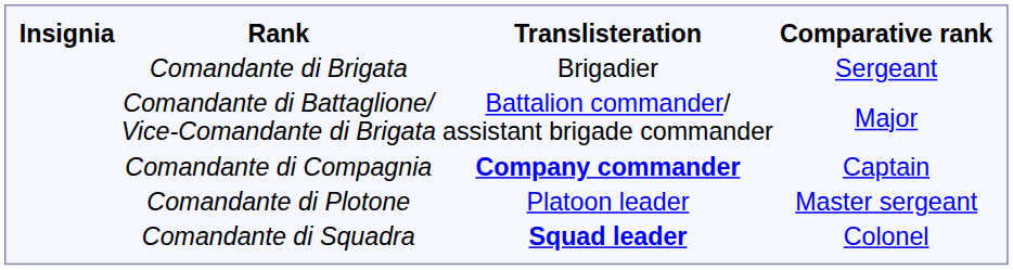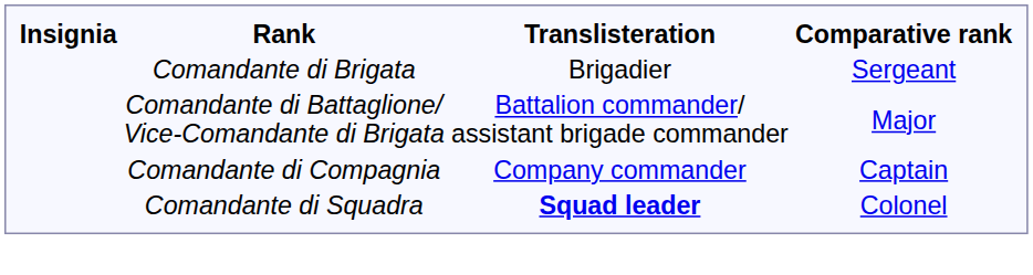Comandante di Compagnia | Translisteration: bold -> normal
- row: Comandante di Plotone | Platoon leader | Master sergeant
